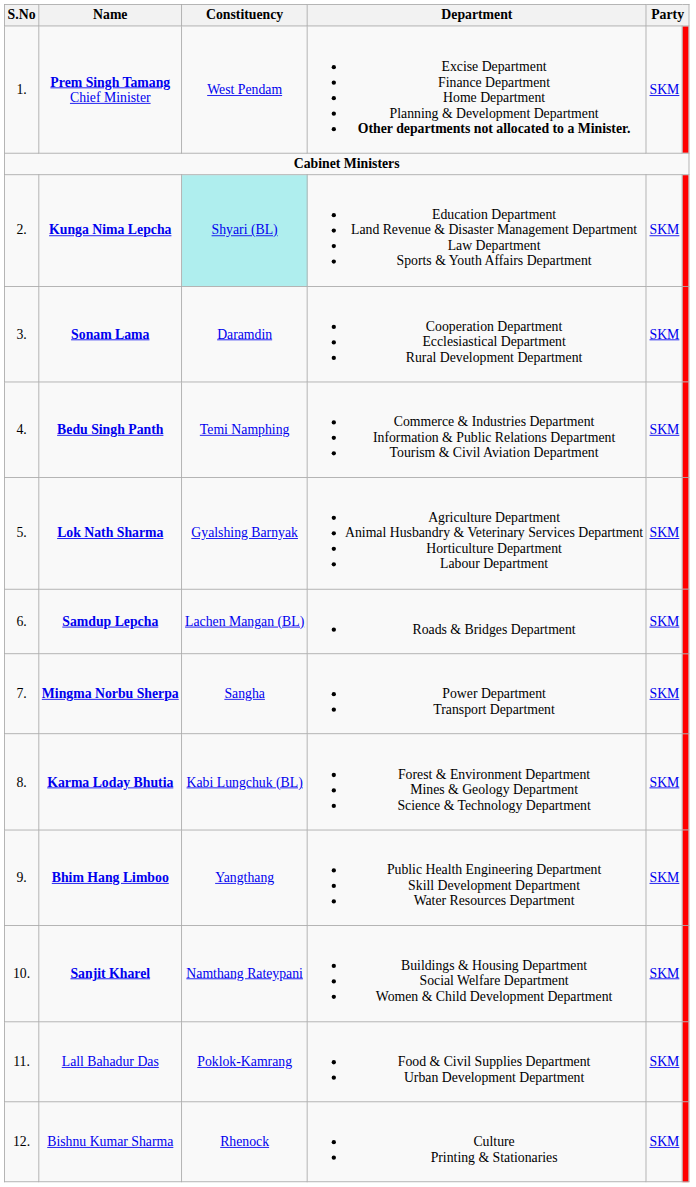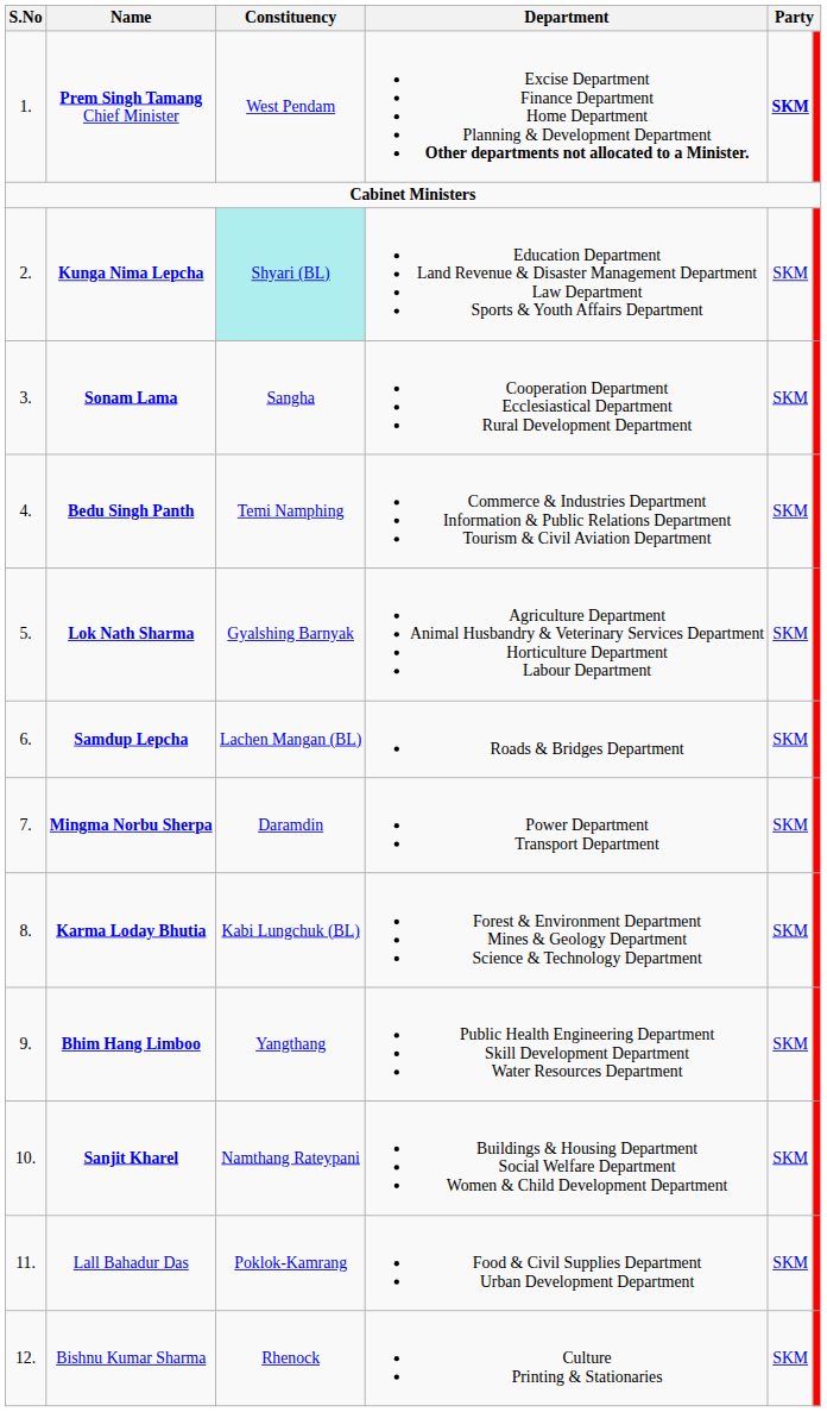Prem Singh Tamang Chief Minister | column 5: normal -> bold
Sonam Lama | Constituency: Daramdin -> Sangha
Mingma Norbu Sherpa | Constituency: Sangha -> Daramdin
